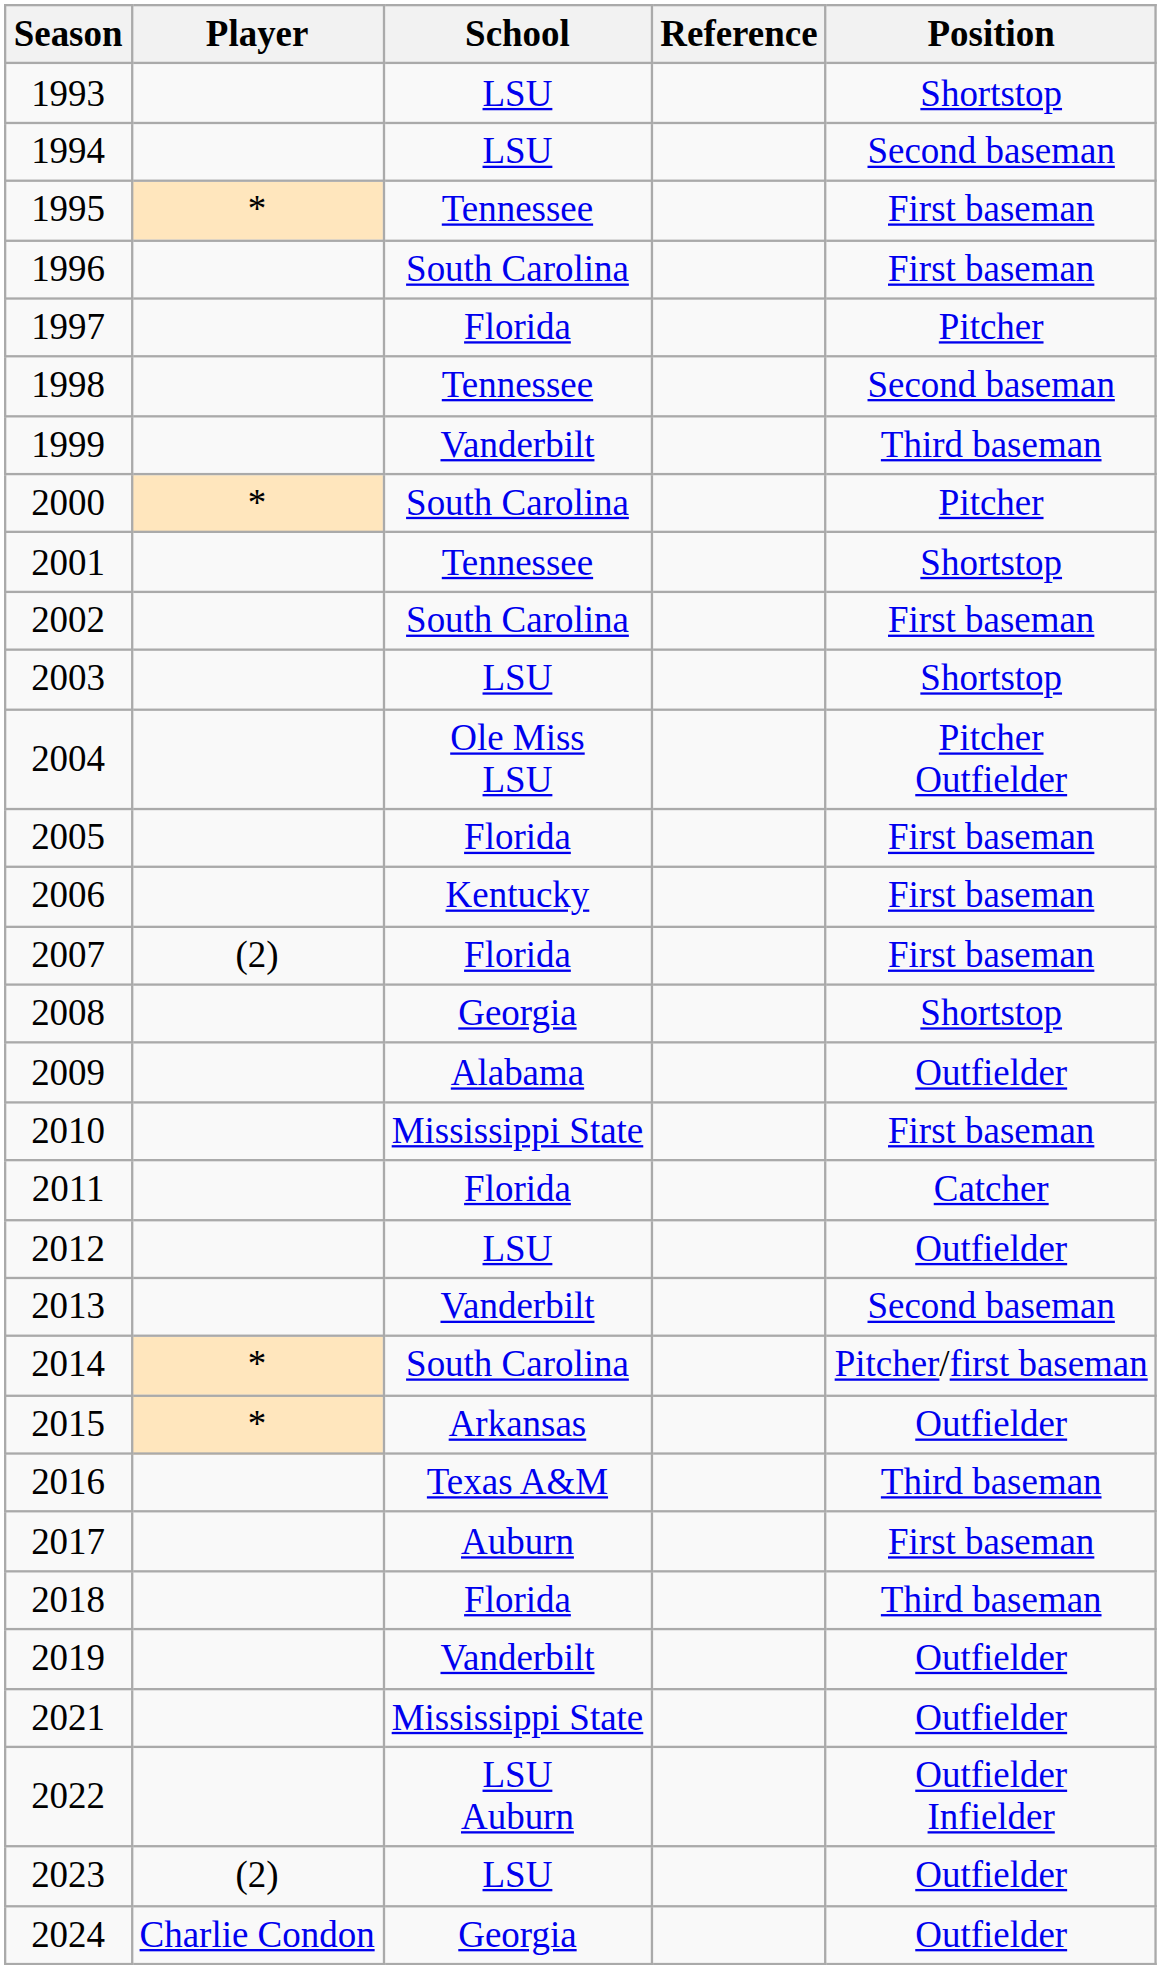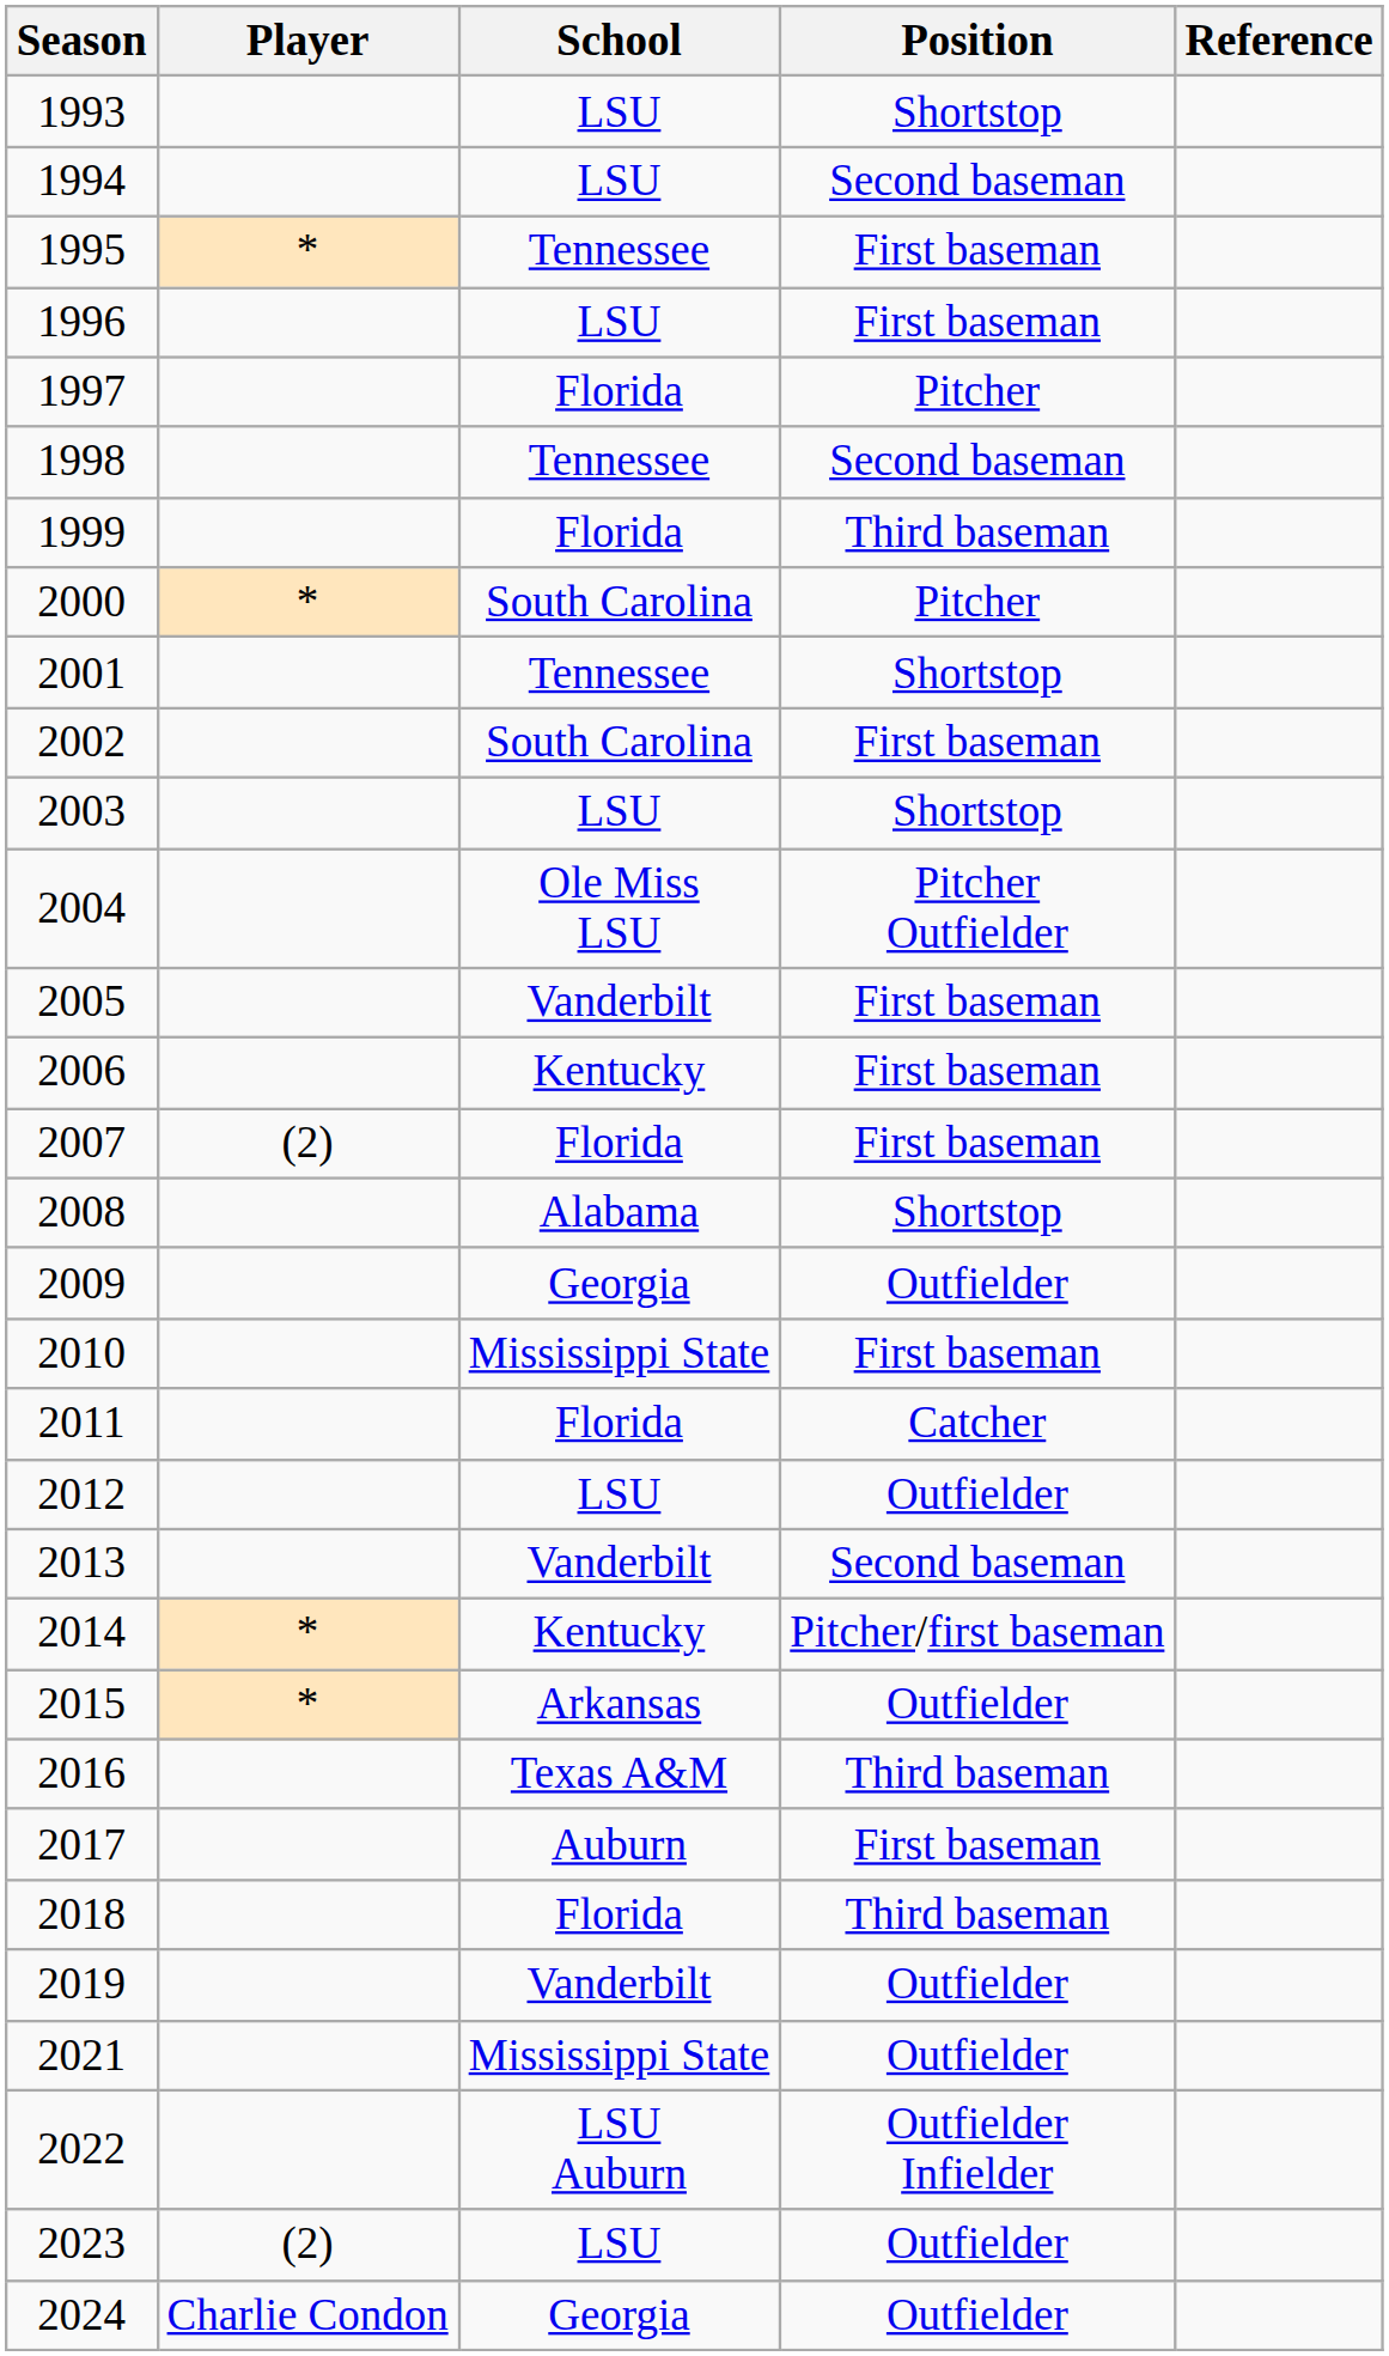columns swapped: Position <-> Reference
1996 | School: South Carolina -> LSU
1999 | School: Vanderbilt -> Florida
2005 | School: Florida -> Vanderbilt
2008 | School: Georgia -> Alabama
2009 | School: Alabama -> Georgia
2014 | School: South Carolina -> Kentucky
